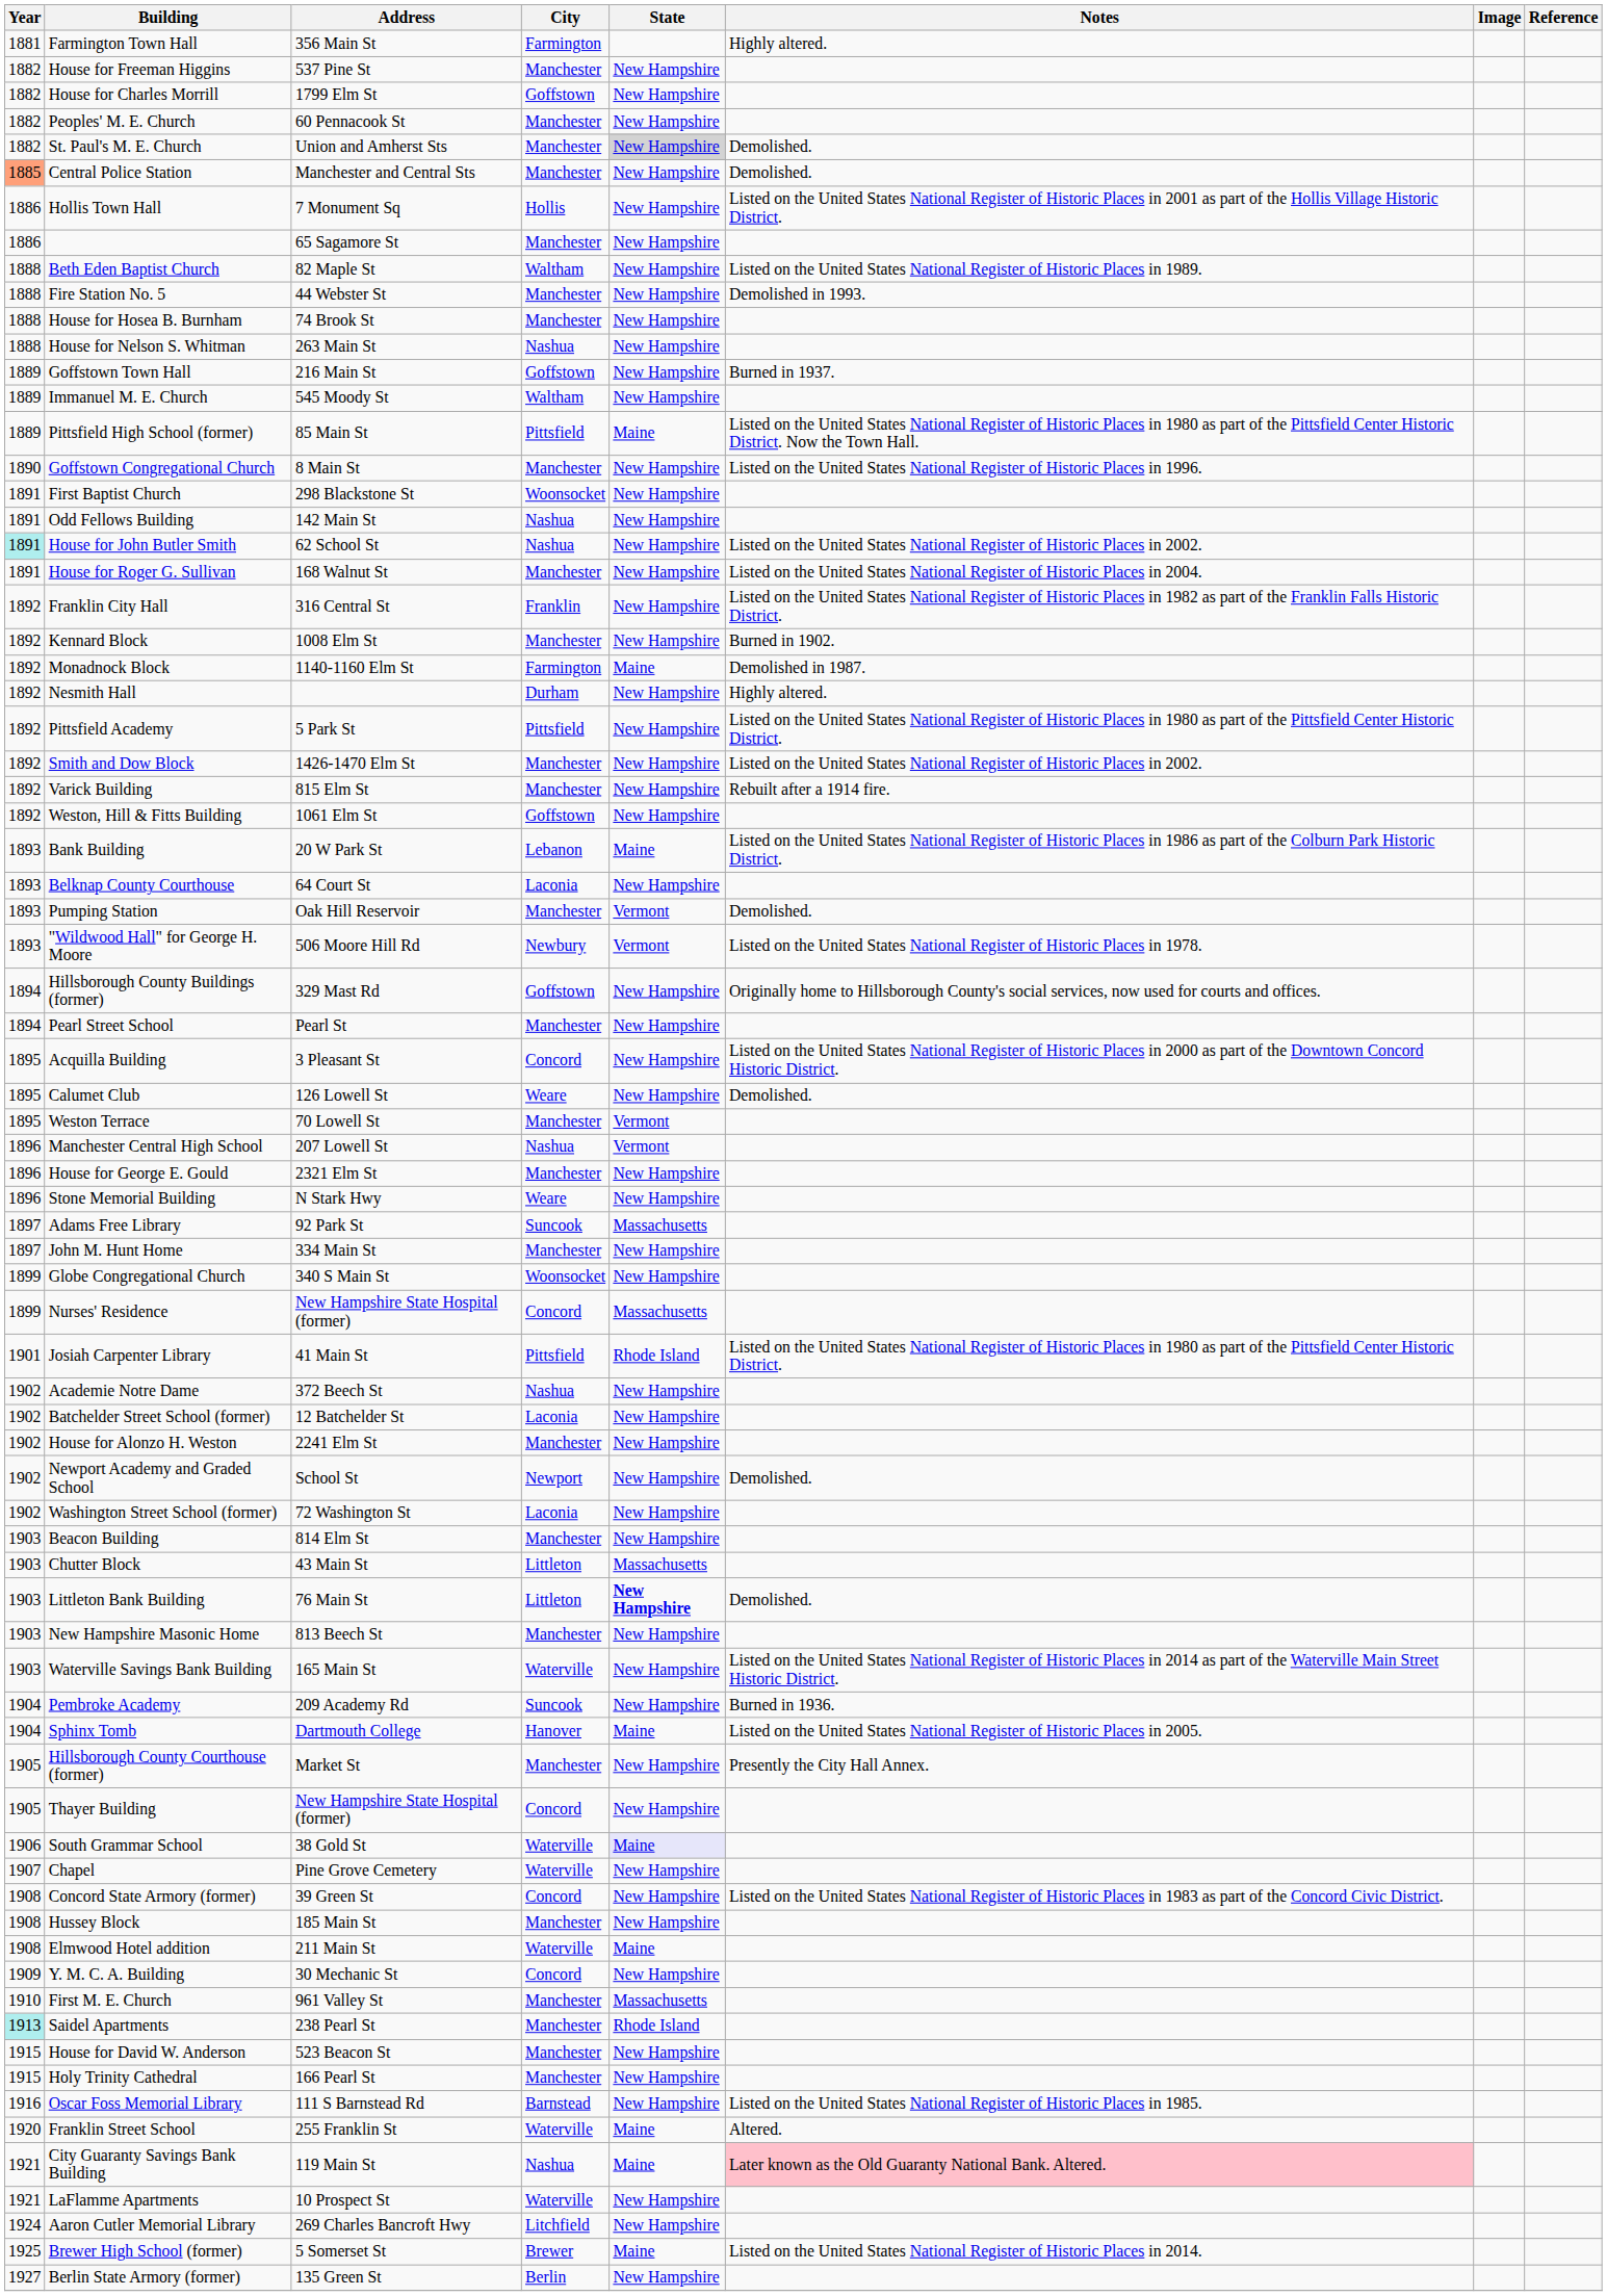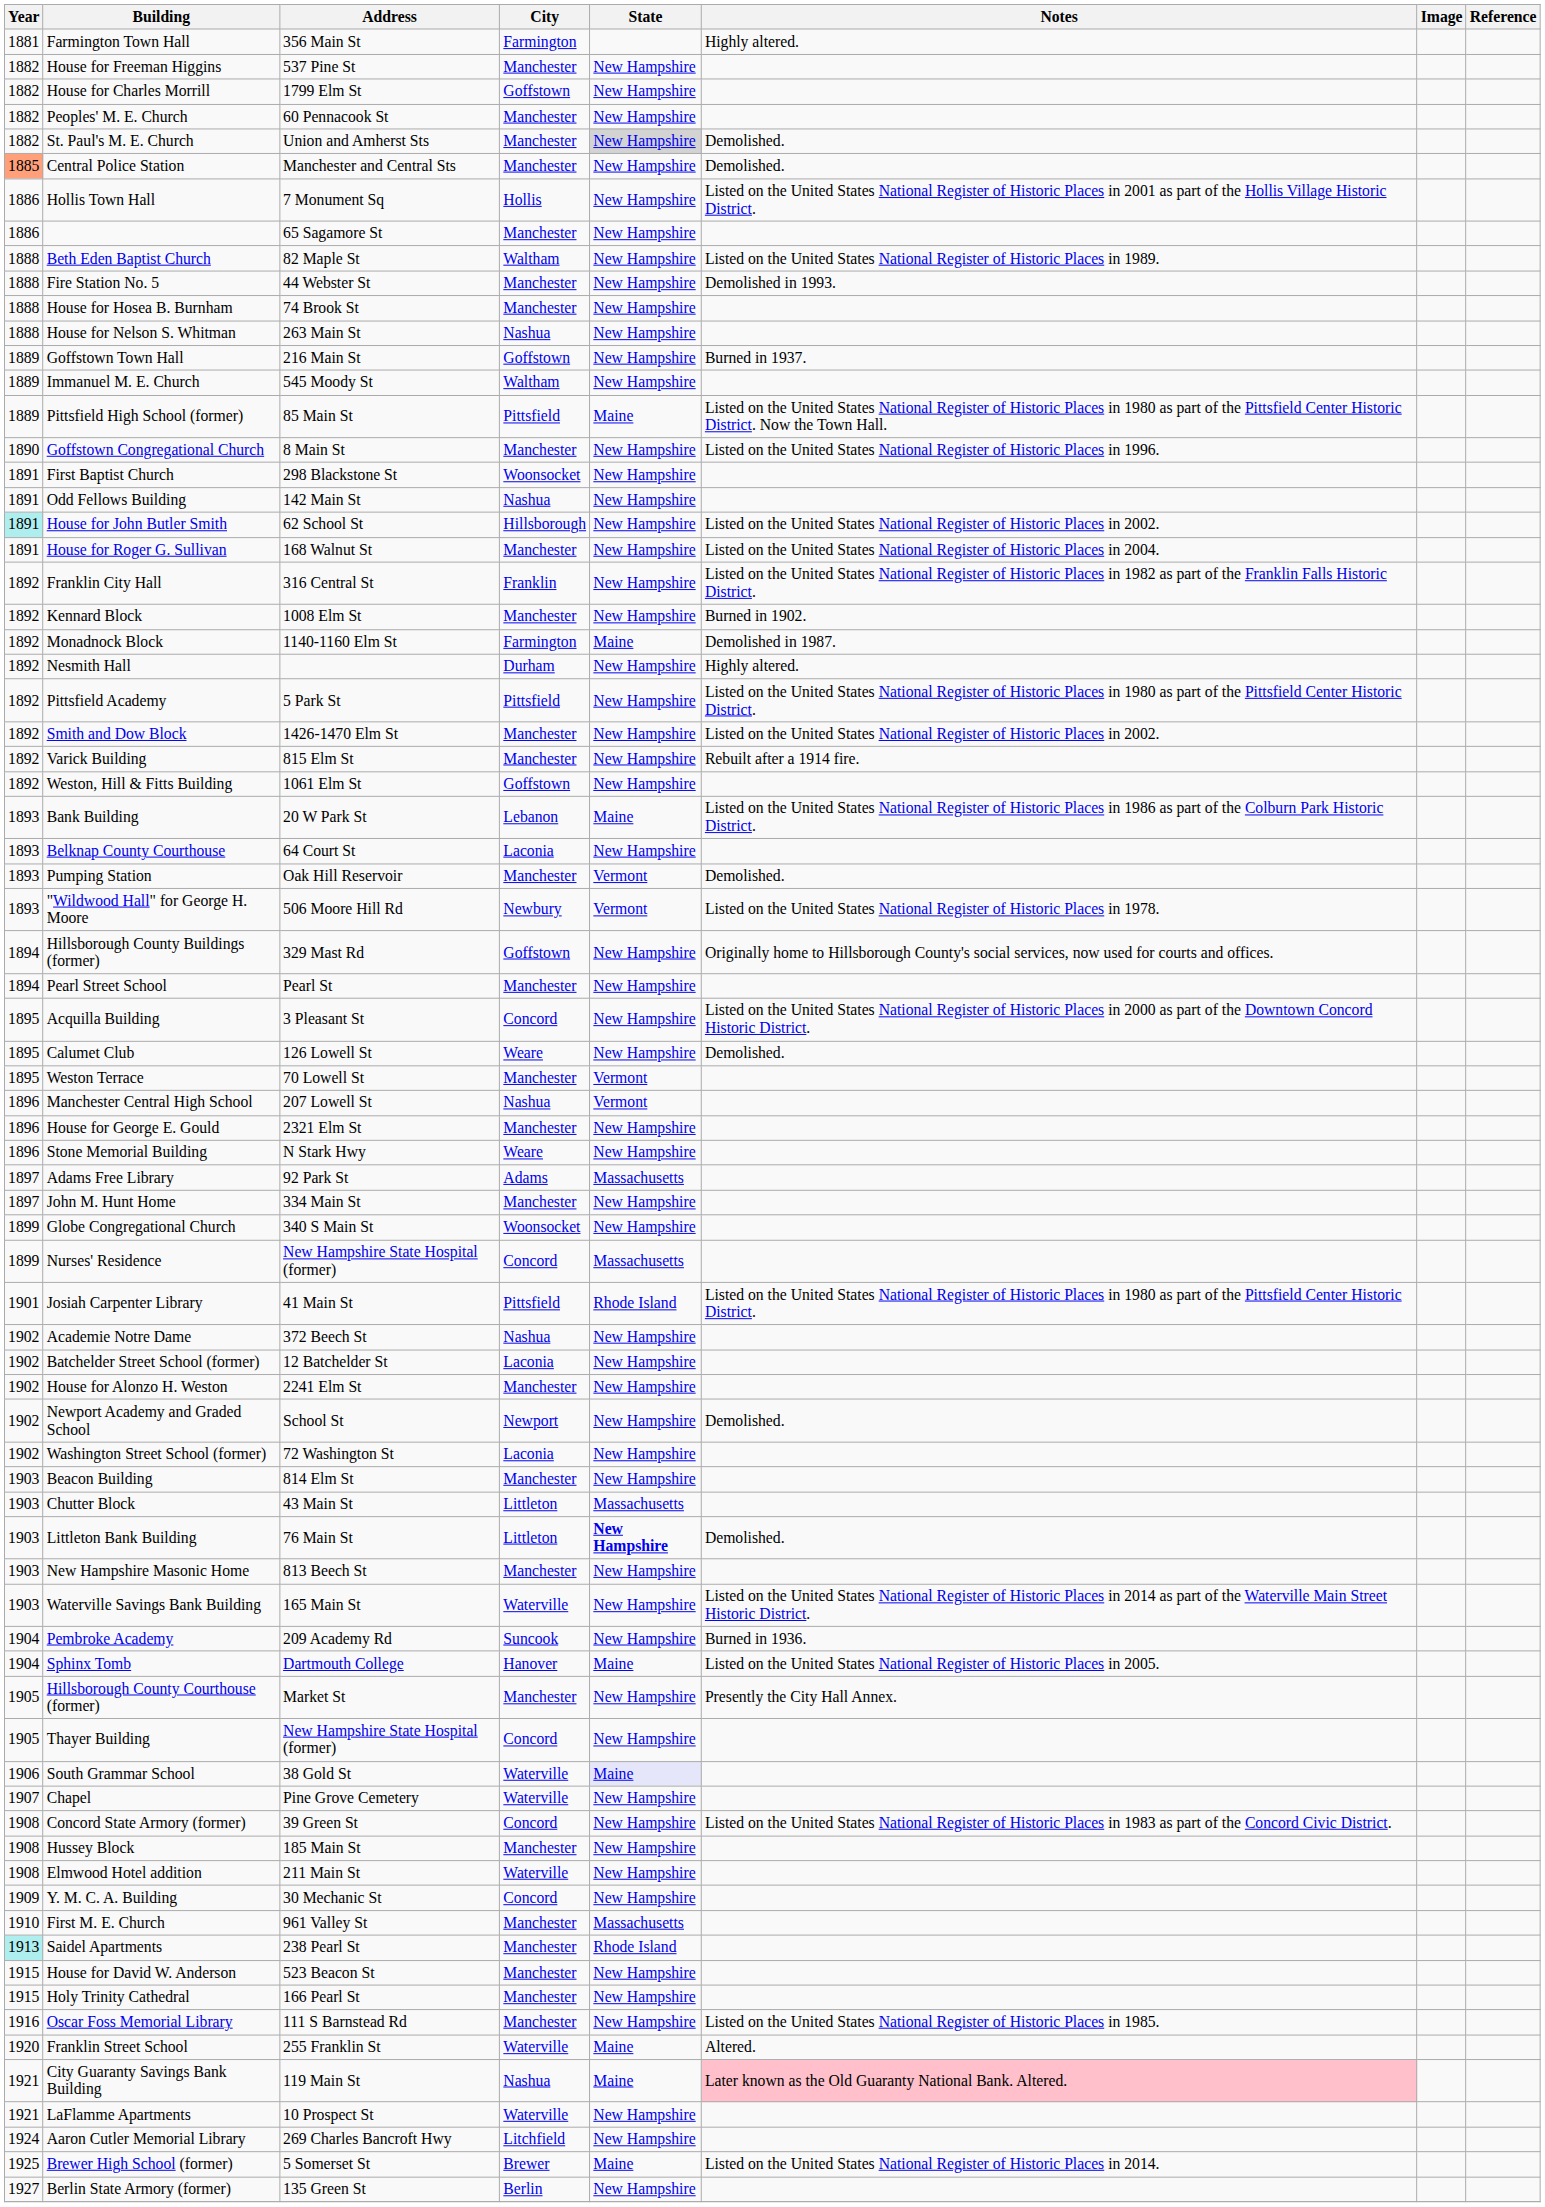House for John Butler Smith | City: Nashua -> Hillsborough
Adams Free Library | City: Suncook -> Adams
Elmwood Hotel addition | State: Maine -> New Hampshire
Oscar Foss Memorial Library | City: Barnstead -> Manchester
